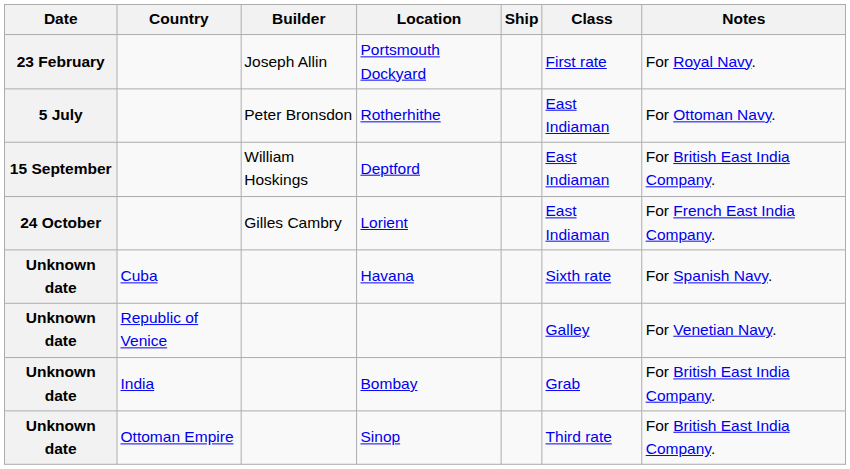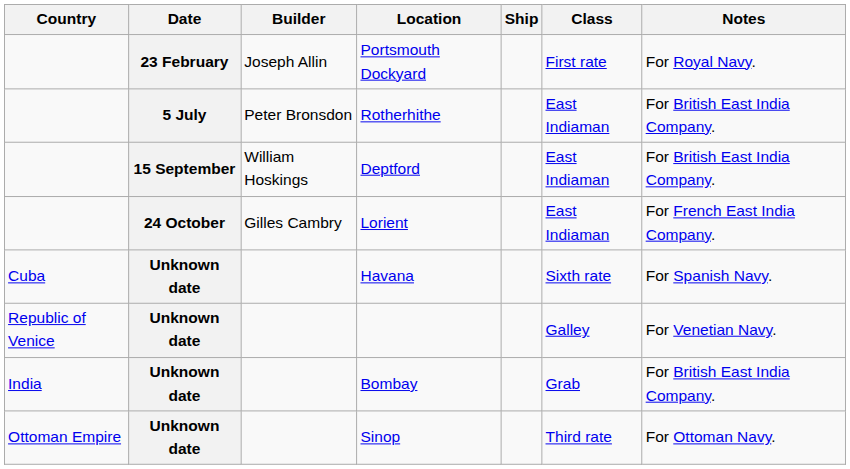columns swapped: Date <-> Country
Rotherhithe | Notes: For Ottoman Navy. -> For British East India Company.
Sinop | Notes: For British East India Company. -> For Ottoman Navy.
